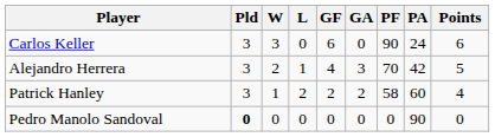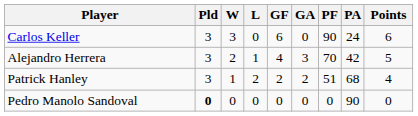Patrick Hanley | PF: 58 -> 51
Patrick Hanley | PA: 60 -> 68
